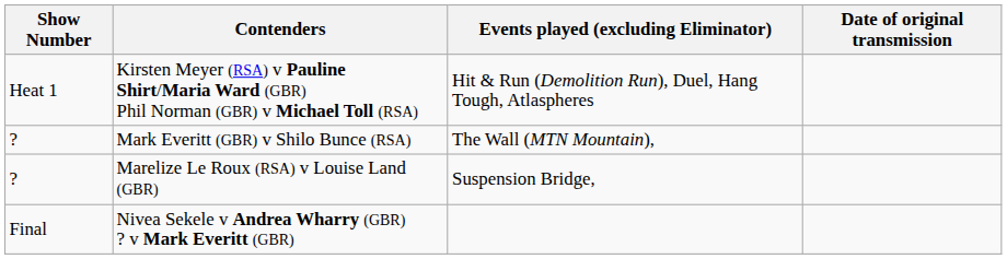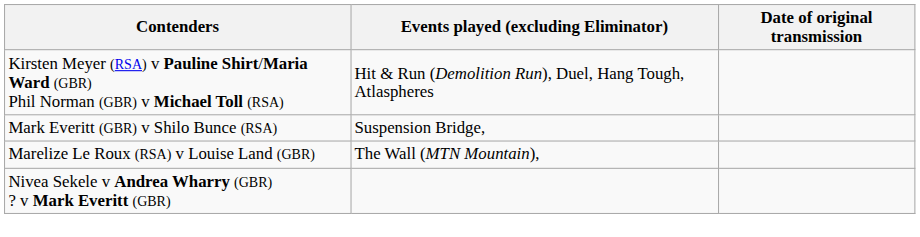- column: Show Number | Heat 1 | ? | ? | Final
Mark Everitt (GBR) v Shilo Bunce (RSA) | Events played (excluding Eliminator): The Wall (MTN Mountain), -> Suspension Bridge,
Marelize Le Roux (RSA) v Louise Land (GBR) | Events played (excluding Eliminator): Suspension Bridge, -> The Wall (MTN Mountain),
